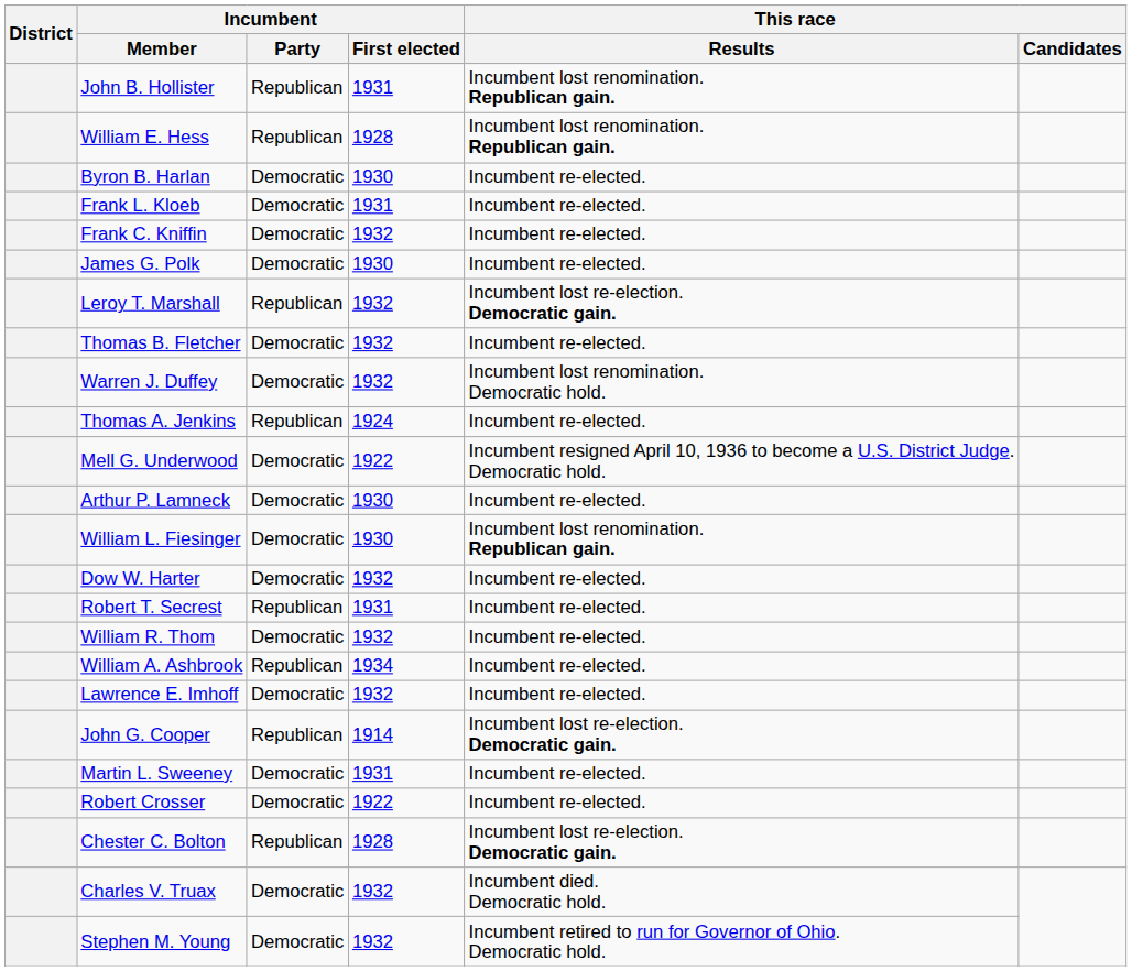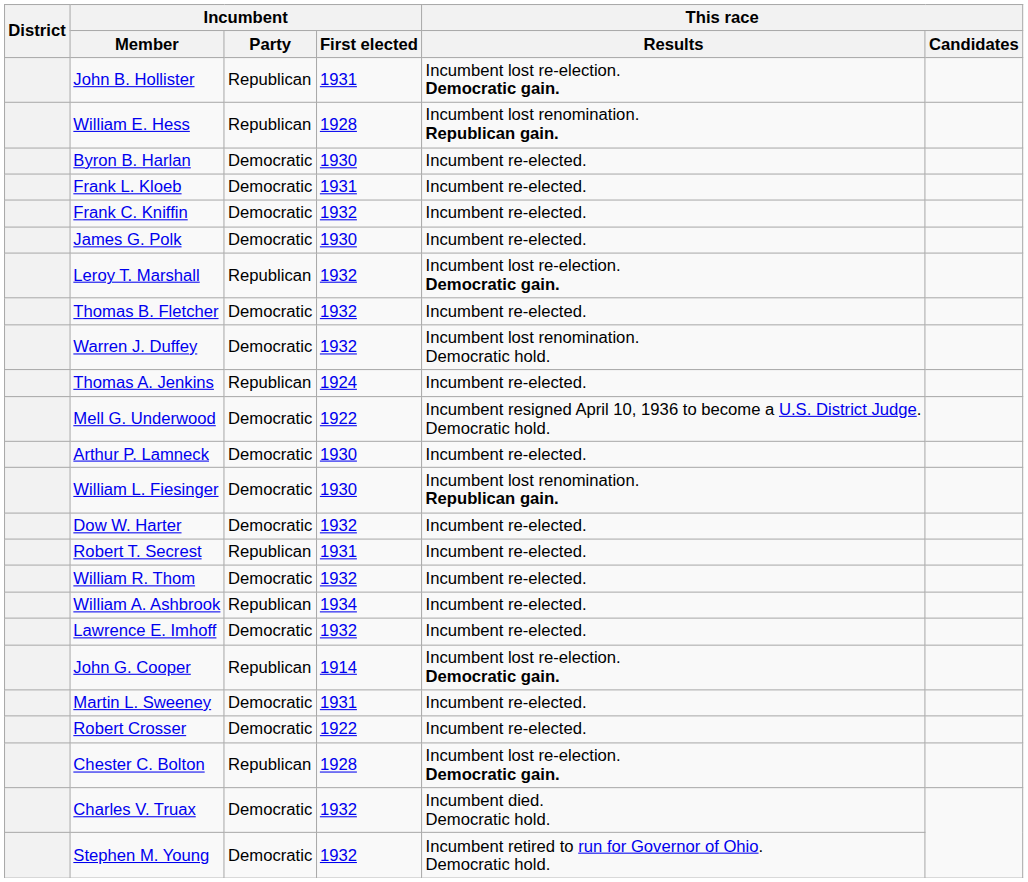John B. Hollister | This race / Results: Incumbent lost renomination. Republican gain. -> Incumbent lost re-election. Democratic gain.
